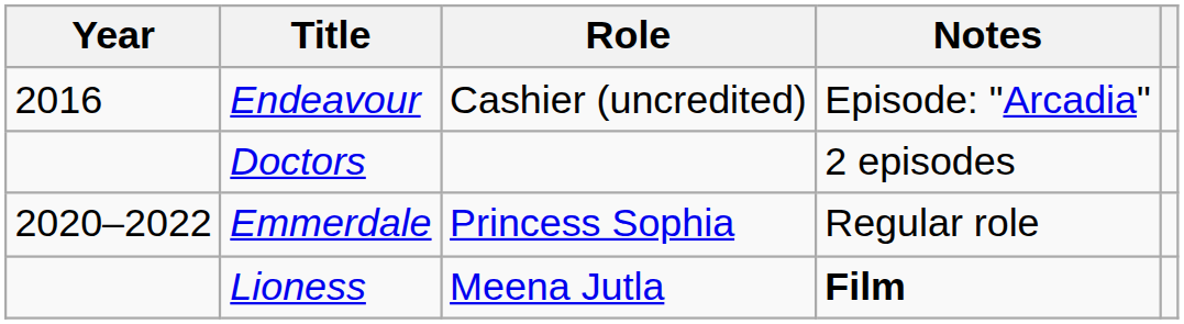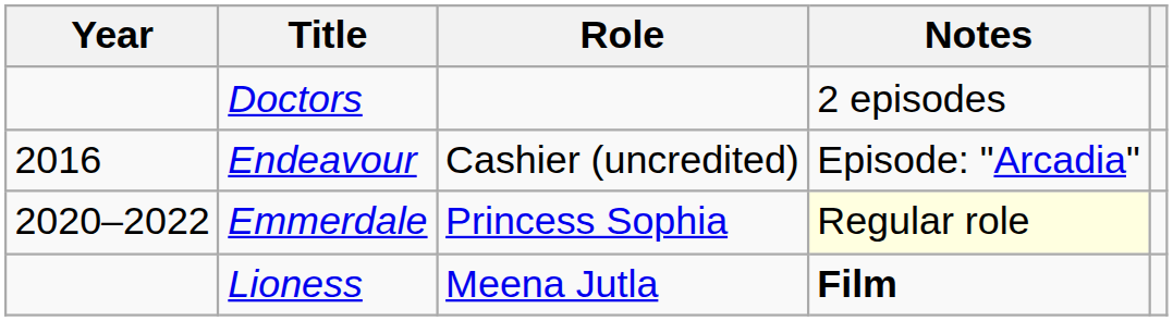rows swapped: Doctors <-> Endeavour
Emmerdale | Notes: no background -> lightyellow background
